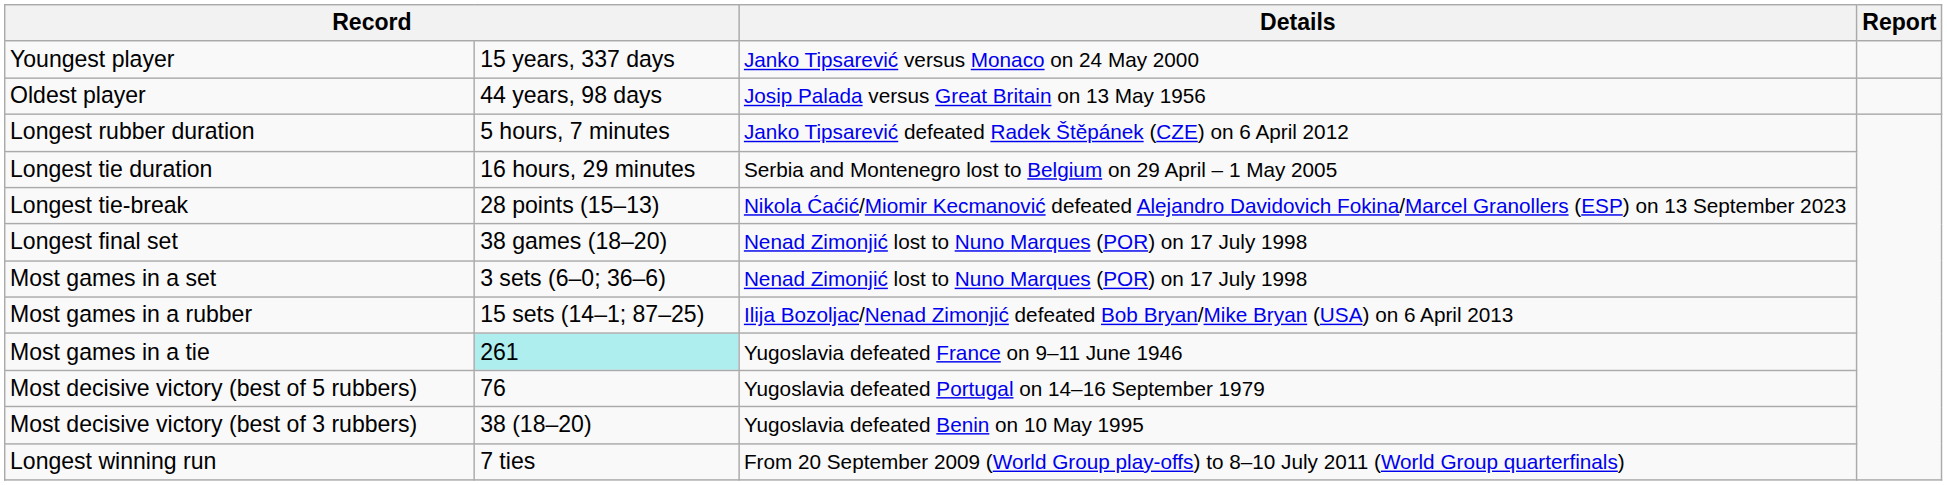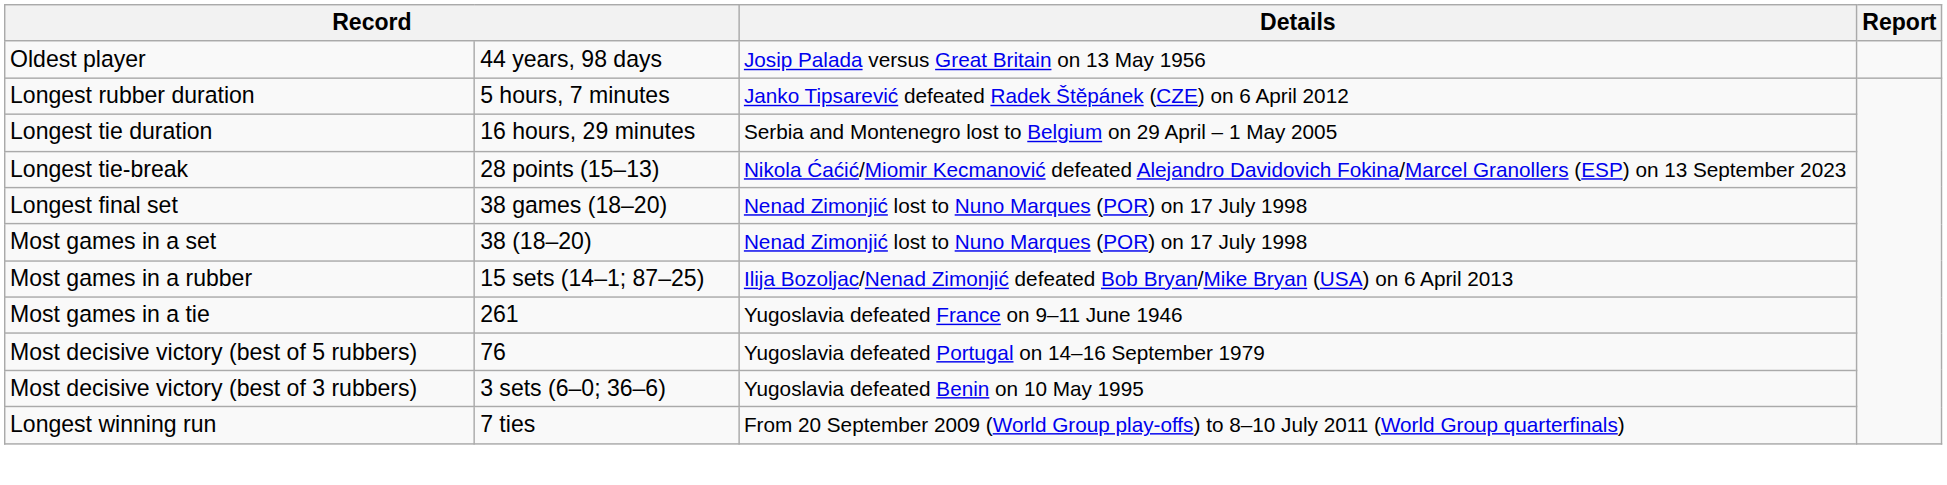- row: Youngest player | 15 years, 337 days | Janko Tipsarević versus Monaco on 24 May 2000
Most games in a set | column 2: 3 sets (6–0; 36–6) -> 38 (18–20)
Most games in a tie | column 2: paleturquoise background -> no background
Most decisive victory (best of 3 rubbers) | column 2: 38 (18–20) -> 3 sets (6–0; 36–6)
